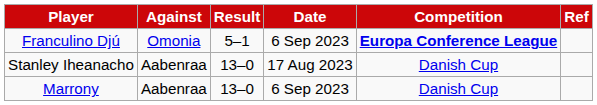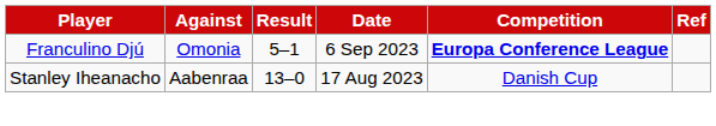- row: Marrony | Aabenraa | 13–0 | 6 Sep 2023 | Danish Cup
